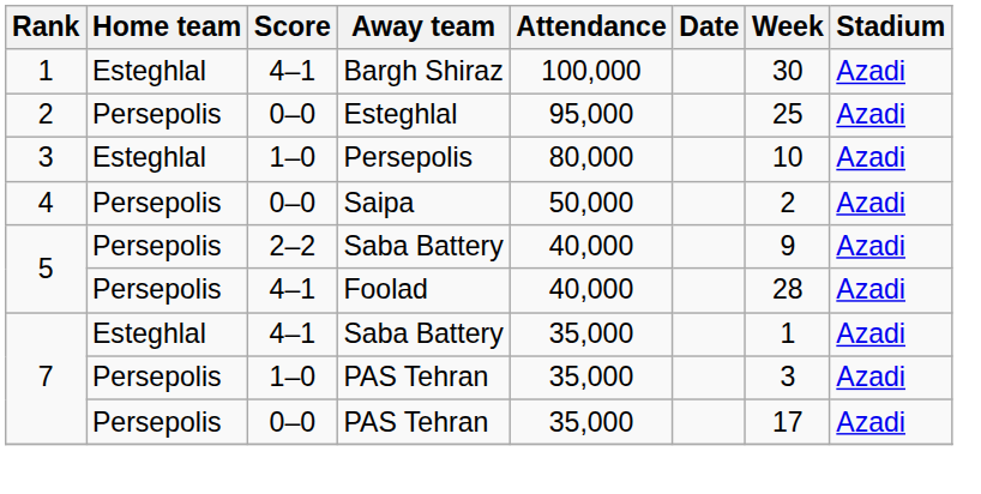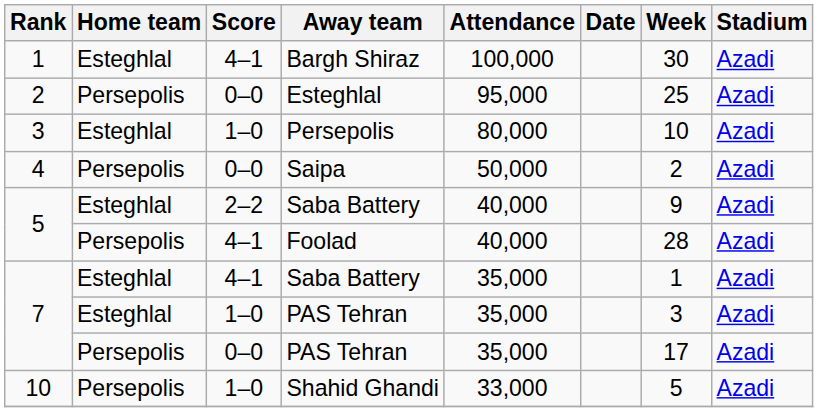2–2 / Saba Battery | Home team: Persepolis -> Esteghlal
1–0 / PAS Tehran | Home team: Persepolis -> Esteghlal
+ row: 10 | Persepolis | 1–0 | Shahid Ghandi | 33,000 | 5 | Azadi
